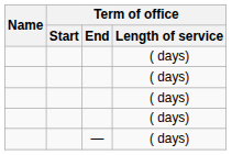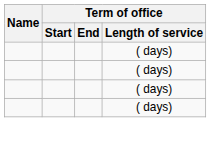- row: — | ( days)
